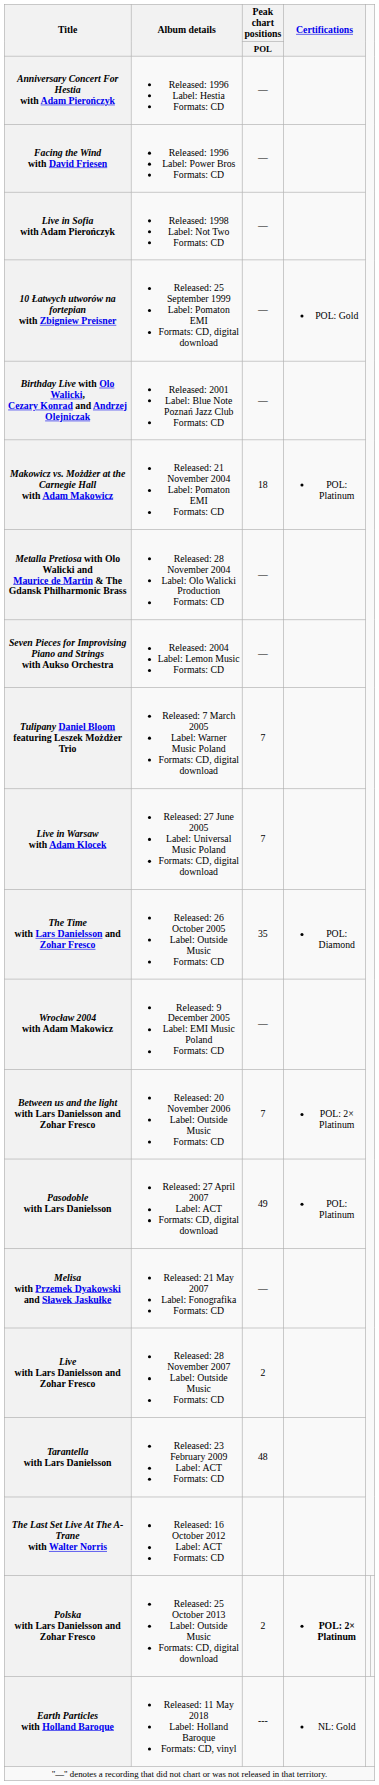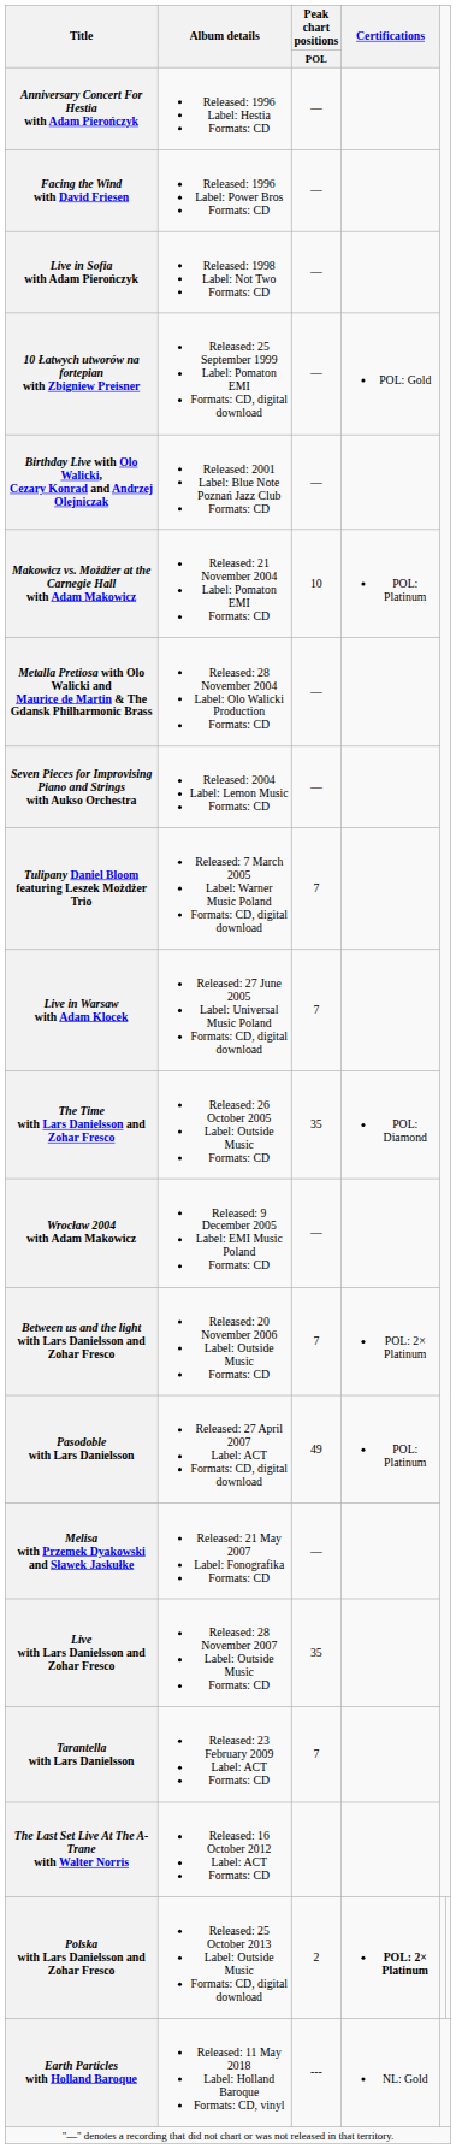Makowicz vs. Możdżer at the Carnegie Hall with Adam Makowicz | Peak chart positions / POL: 18 -> 10
Live with Lars Danielsson and Zohar Fresco | Peak chart positions / POL: 2 -> 35
Tarantella with Lars Danielsson | Peak chart positions / POL: 48 -> 7
